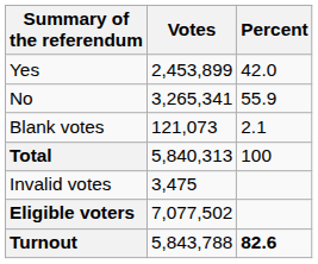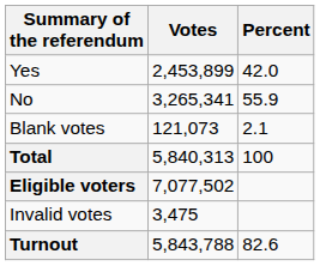rows swapped: Invalid votes <-> Eligible voters
Turnout | Percent: bold -> normal
